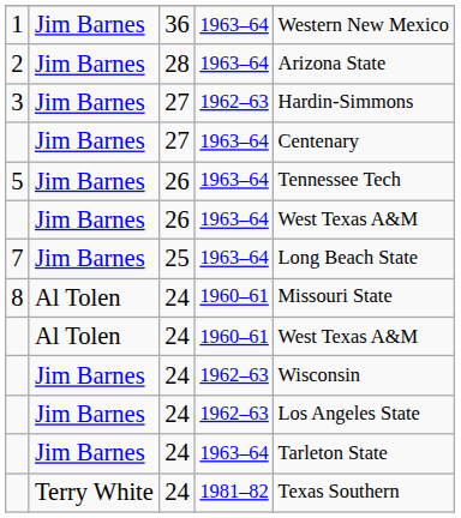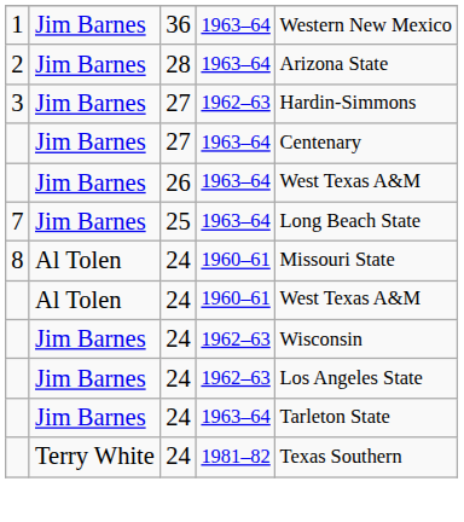- row: 5 | Jim Barnes | 26 | 1963–64 | Tennessee Tech
